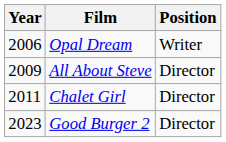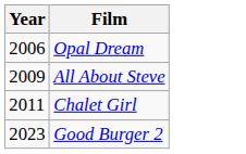- column: Position | Writer | Director | Director | Director
